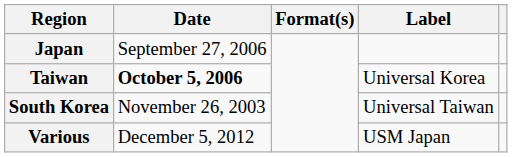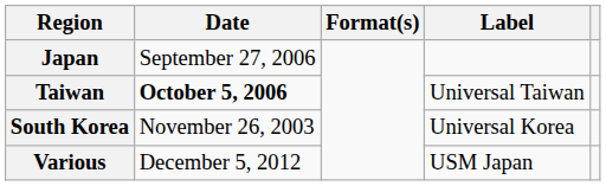Taiwan | Label: Universal Korea -> Universal Taiwan
South Korea | Label: Universal Taiwan -> Universal Korea
